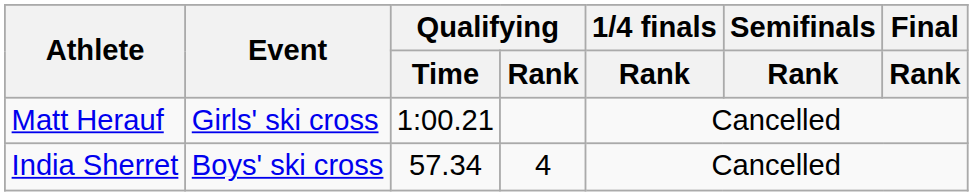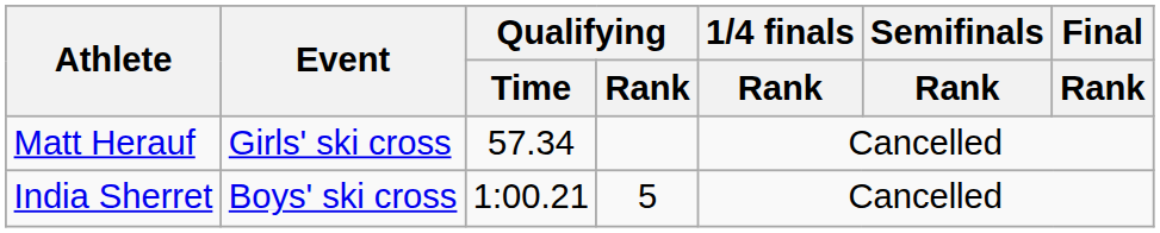Matt Herauf | Qualifying / Time: 1:00.21 -> 57.34
India Sherret | Qualifying / Time: 57.34 -> 1:00.21
India Sherret | Qualifying / Rank: 4 -> 5
